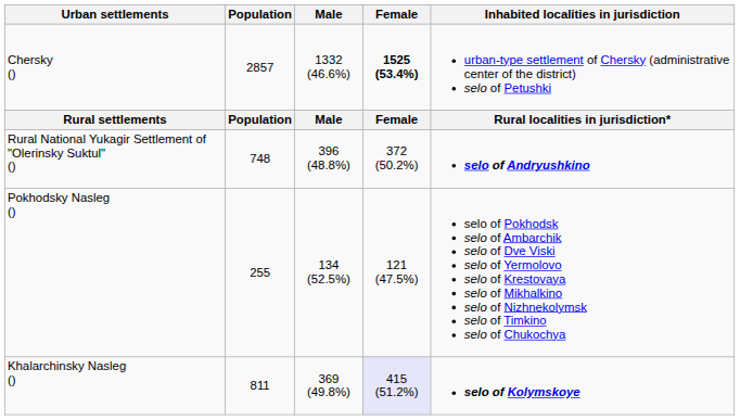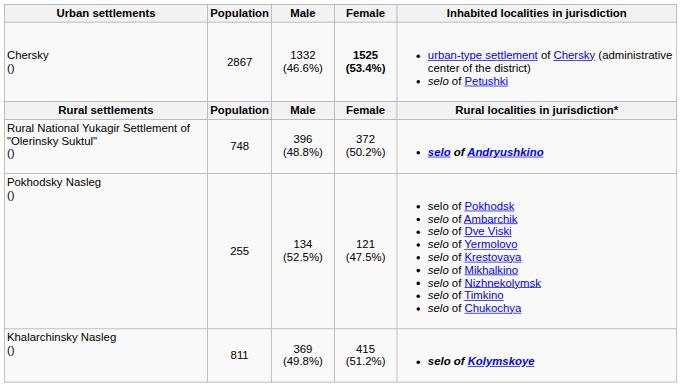Chersky () | Population: 2857 -> 2867
Khalarchinsky Nasleg () | Female: lavender background -> no background
